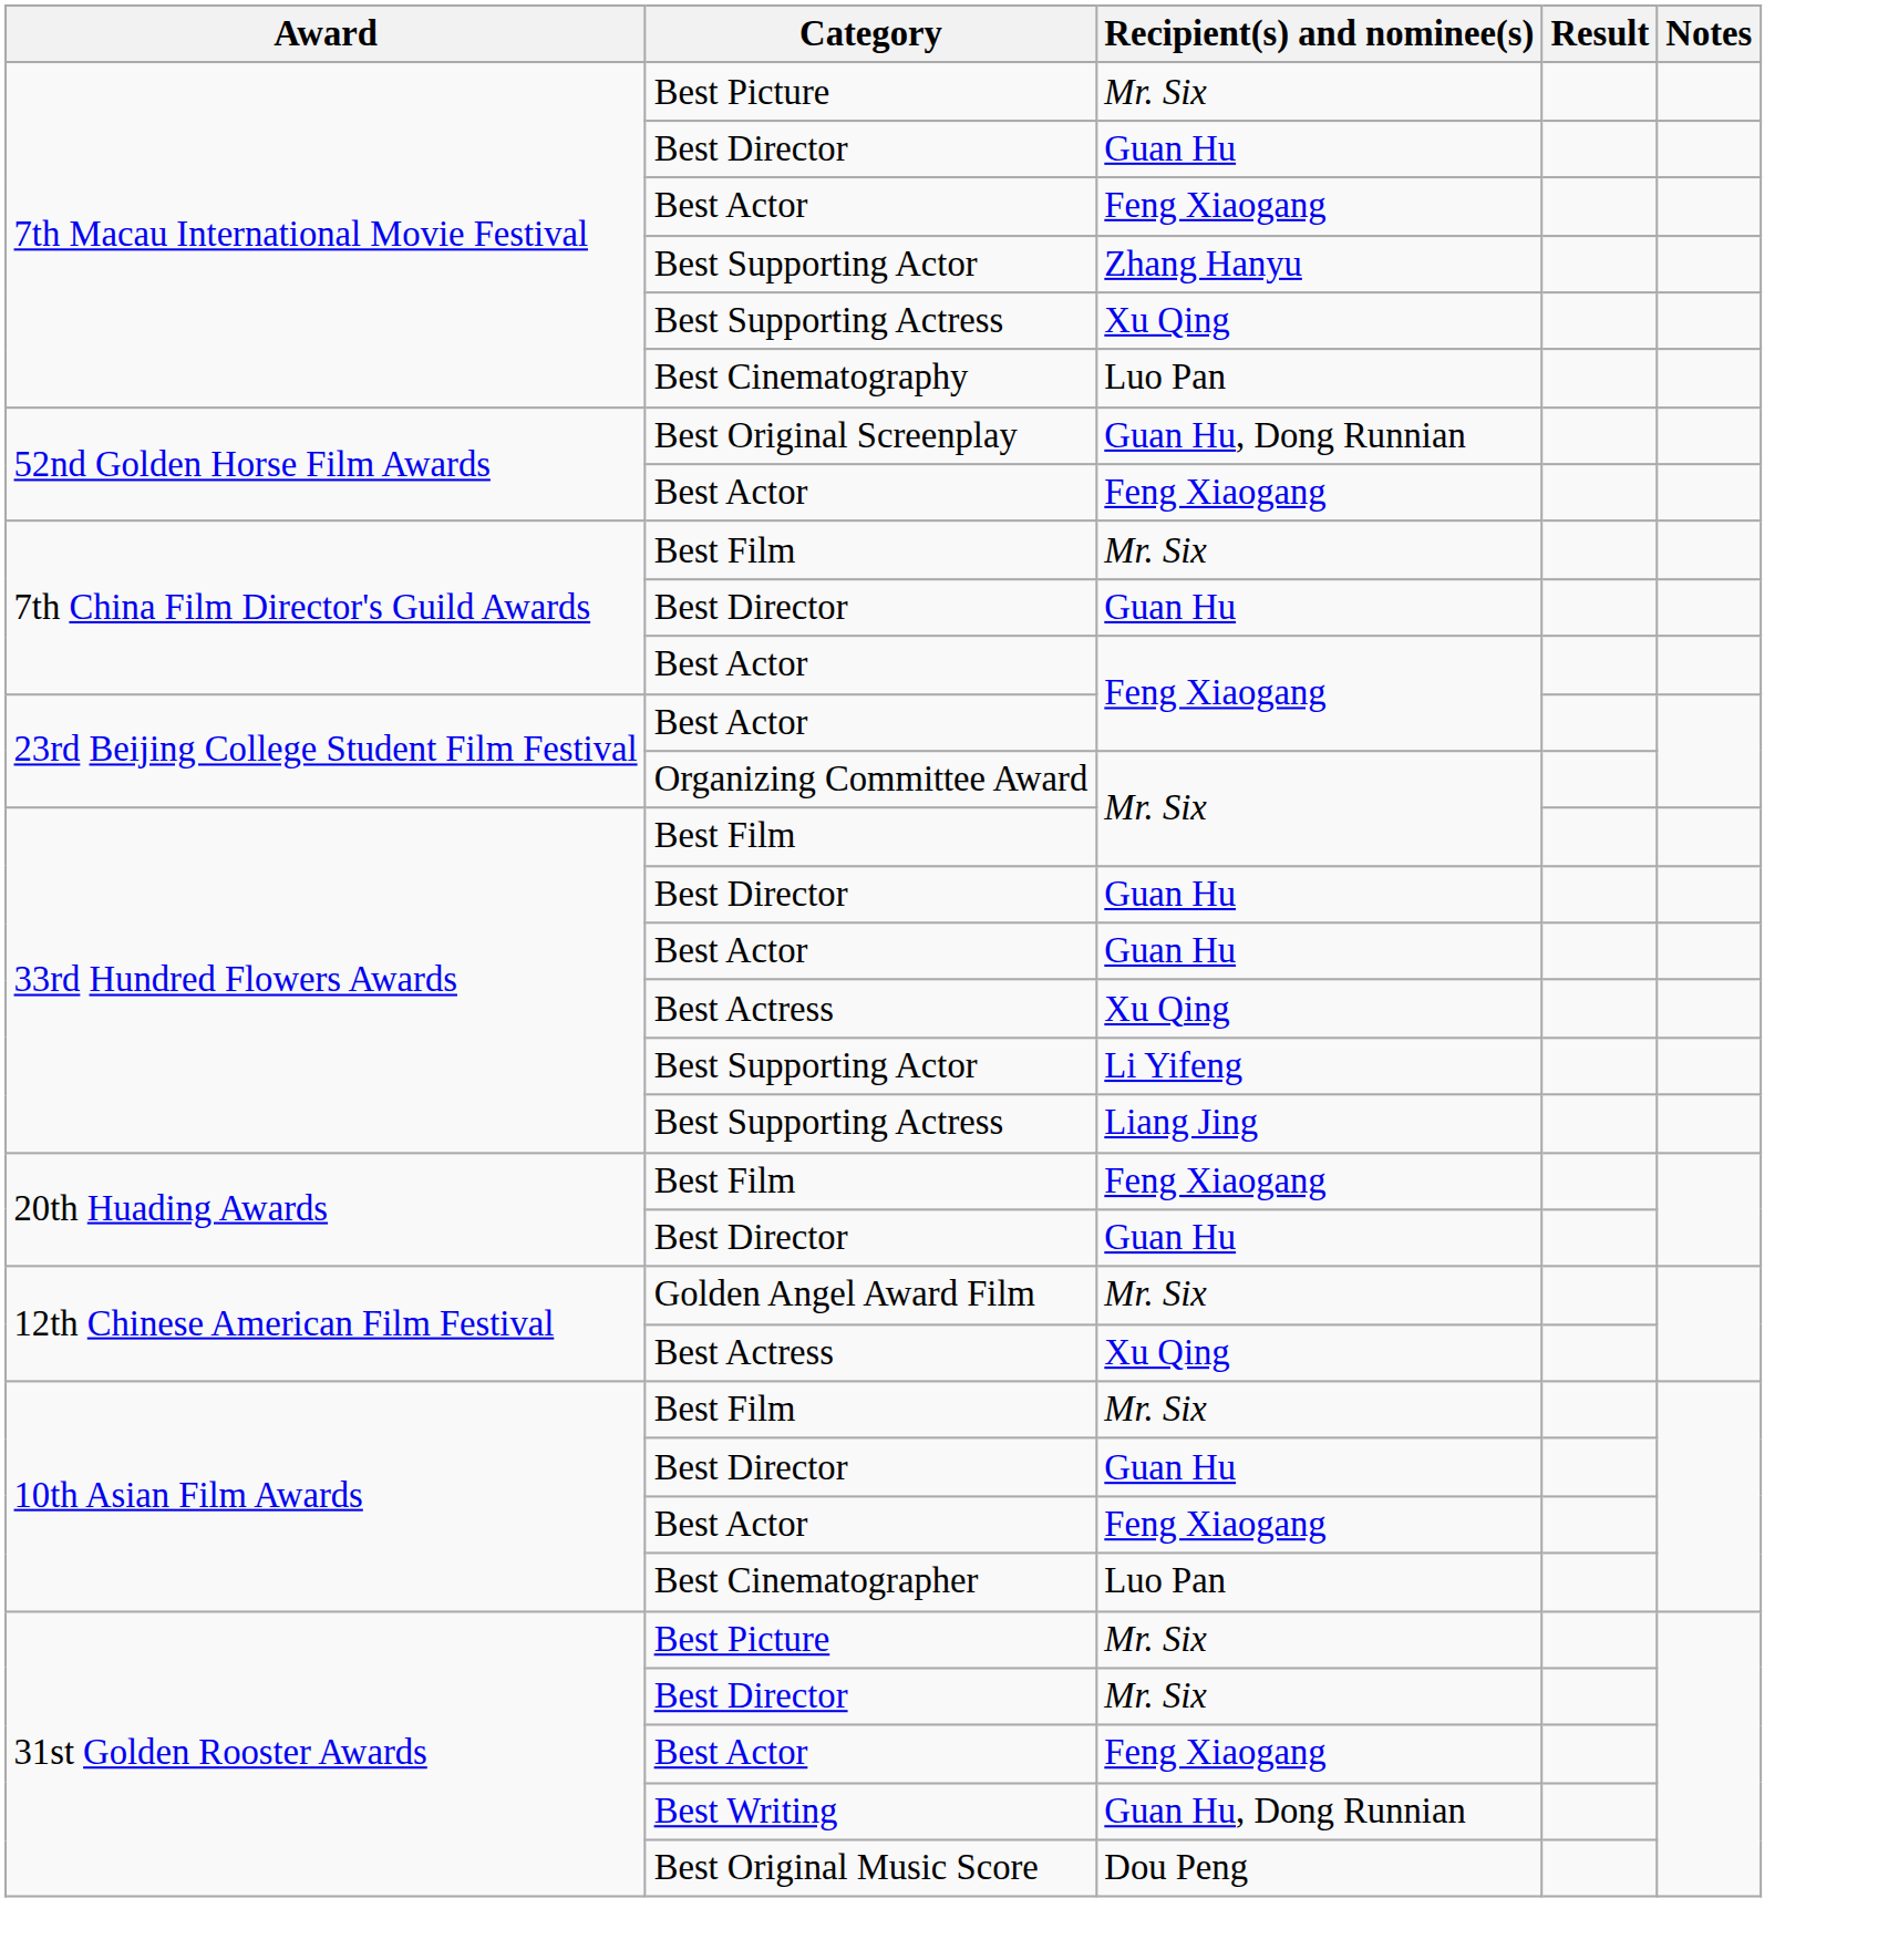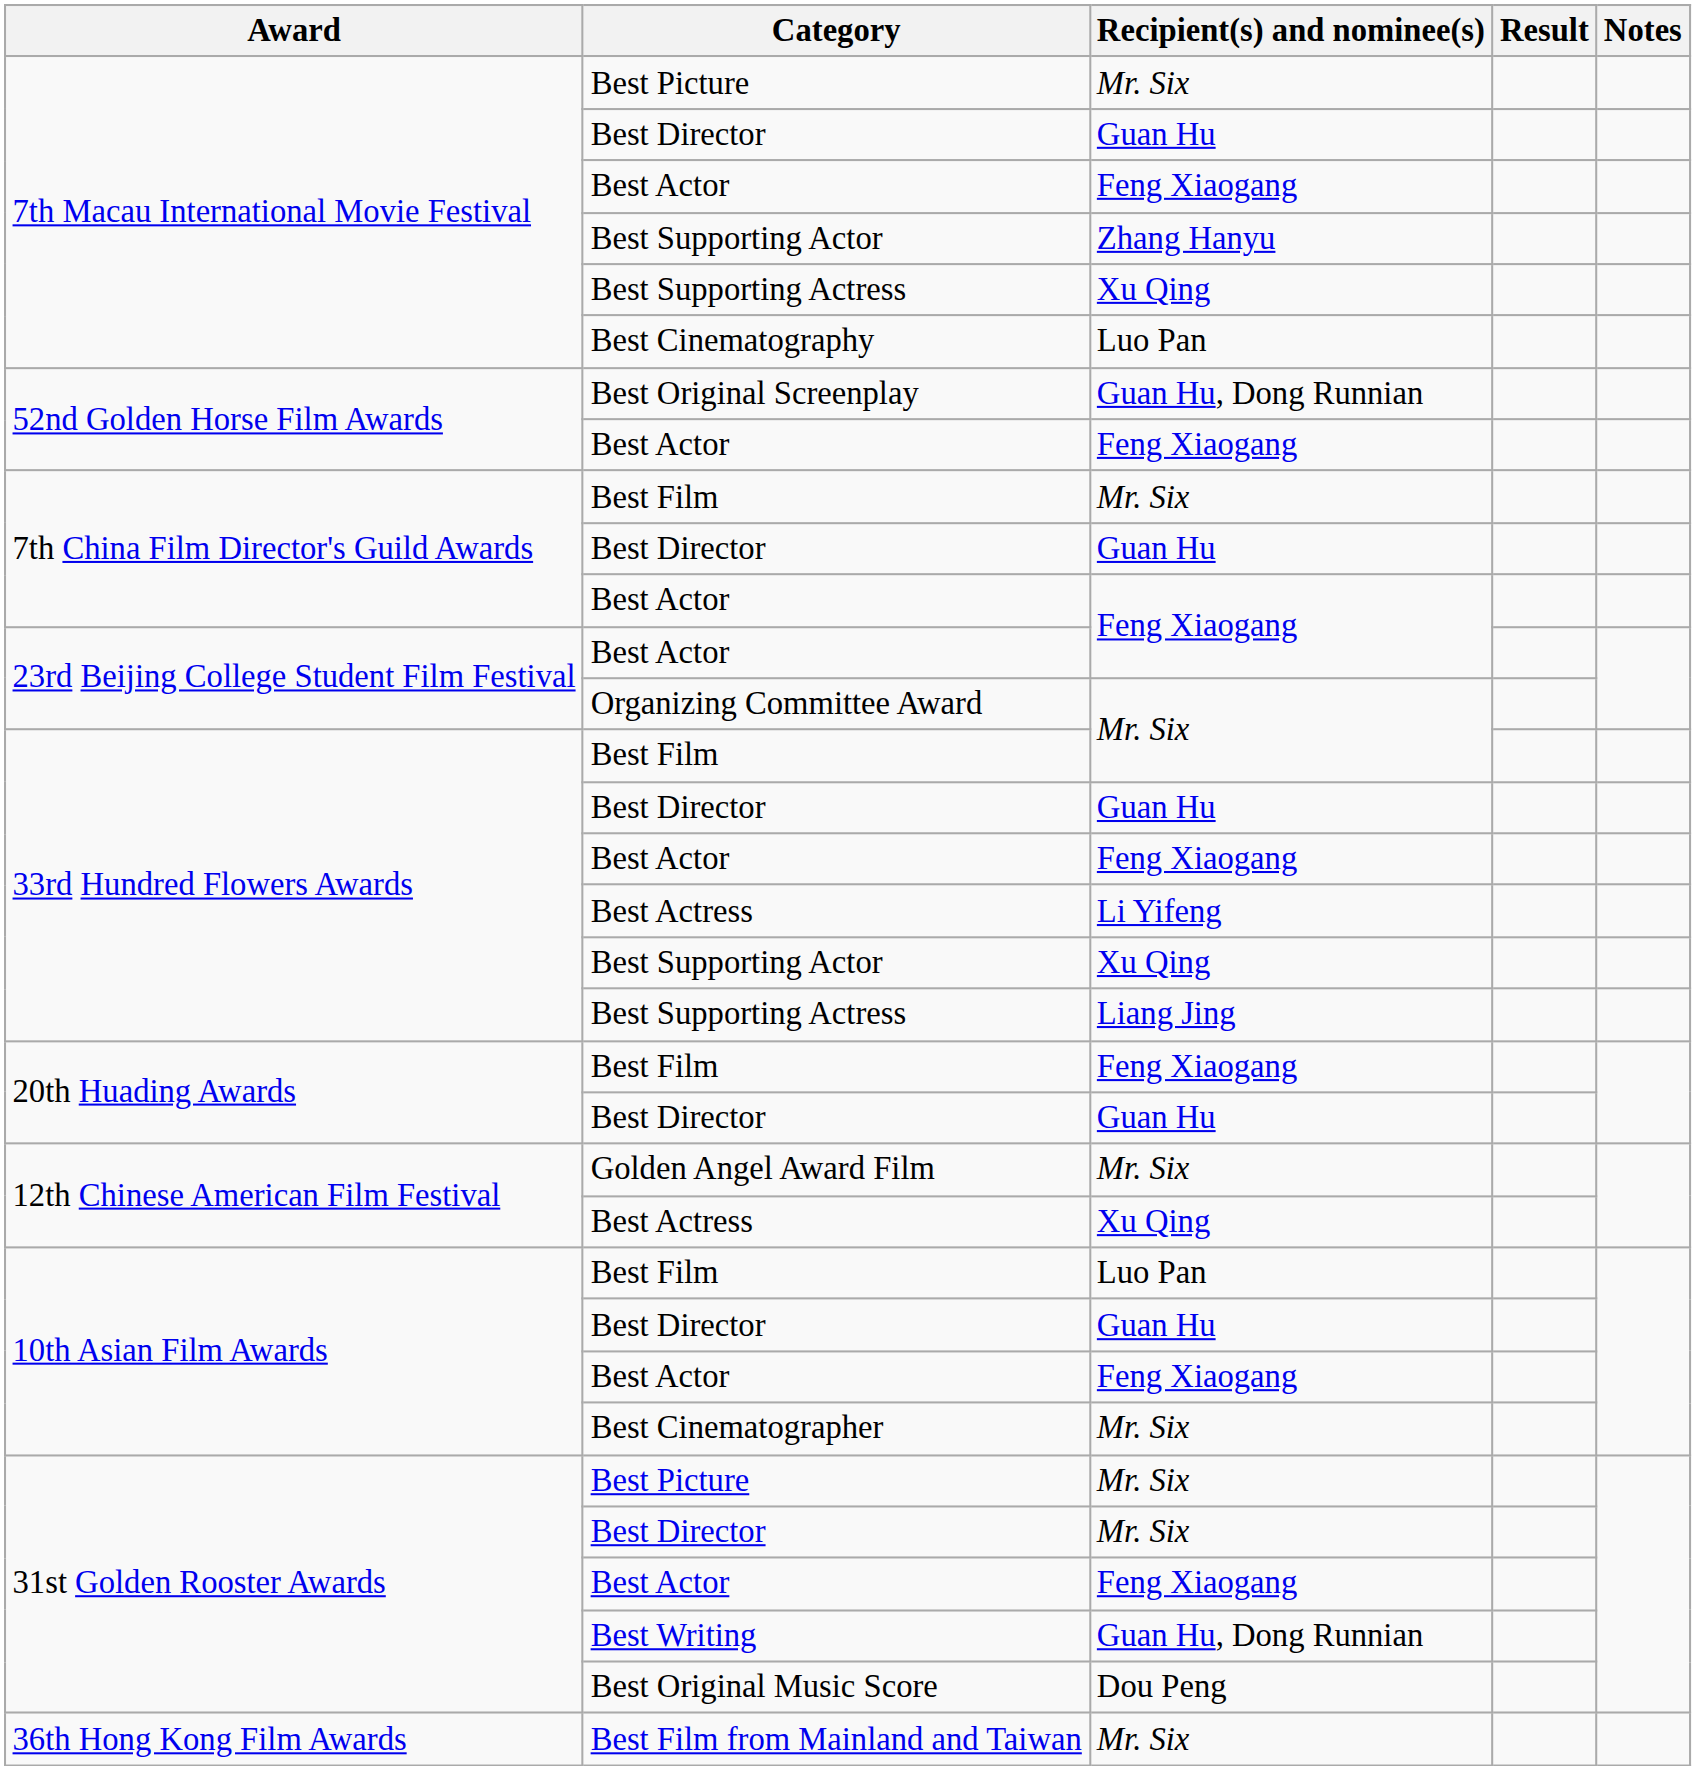33rd Hundred Flowers Awards / Best Actor | Recipient(s) and nominee(s): Guan Hu -> Feng Xiaogang
33rd Hundred Flowers Awards / Best Actress | Recipient(s) and nominee(s): Xu Qing -> Li Yifeng
33rd Hundred Flowers Awards / Best Supporting Actor | Recipient(s) and nominee(s): Li Yifeng -> Xu Qing
10th Asian Film Awards / Best Film | Recipient(s) and nominee(s): Mr. Six -> Luo Pan
Best Cinematographer | Recipient(s) and nominee(s): Luo Pan -> Mr. Six
+ row: 36th Hong Kong Film Awards | Best Film from Mainland and Taiwan | Mr. Six
